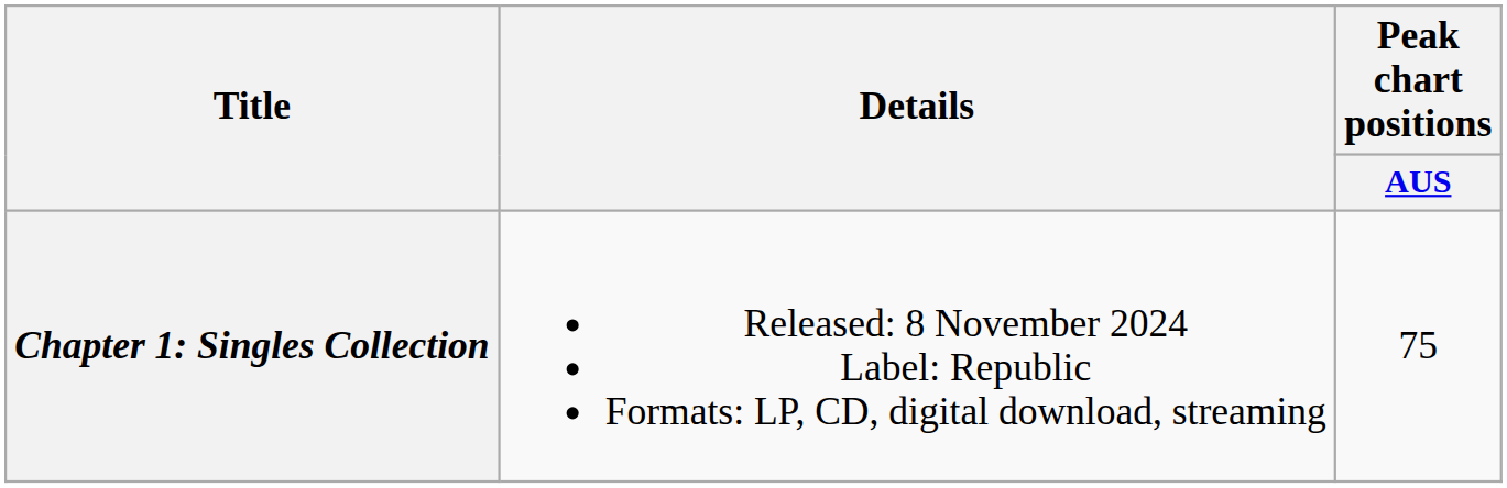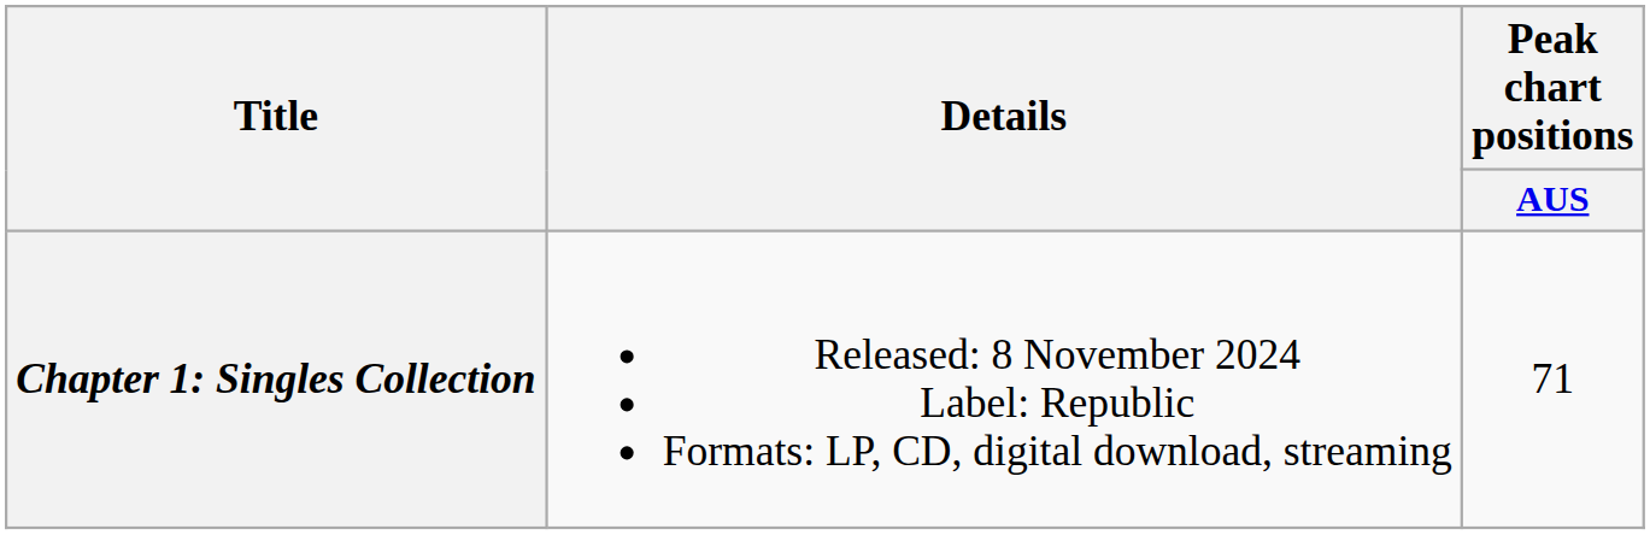Chapter 1: Singles Collection | Peak chart positions / AUS: 75 -> 71
